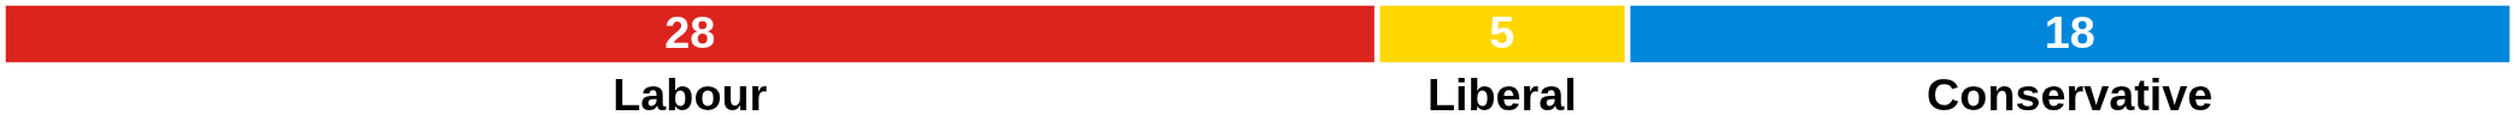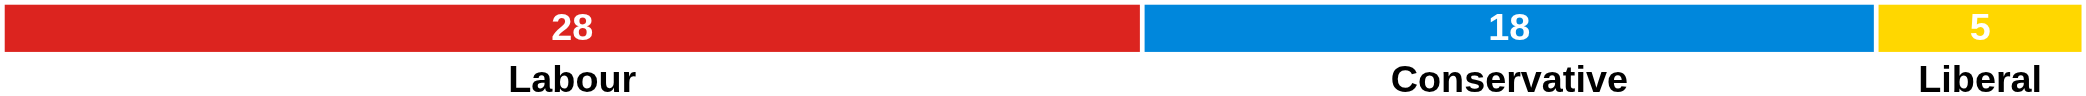columns swapped: 18 <-> 5
